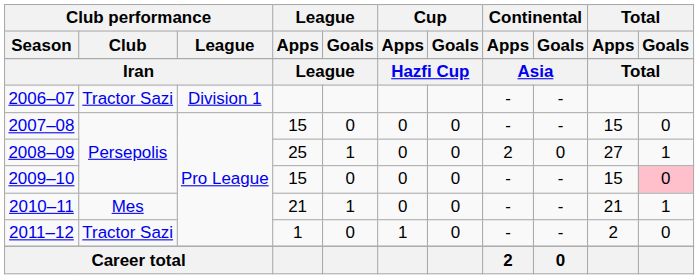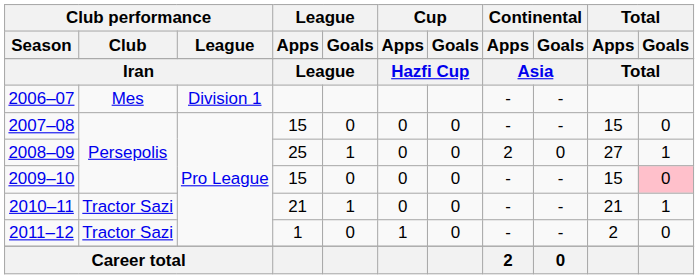2006–07 | Club performance / Club: Tractor Sazi -> Mes
2010–11 | Club performance / Club: Mes -> Tractor Sazi
